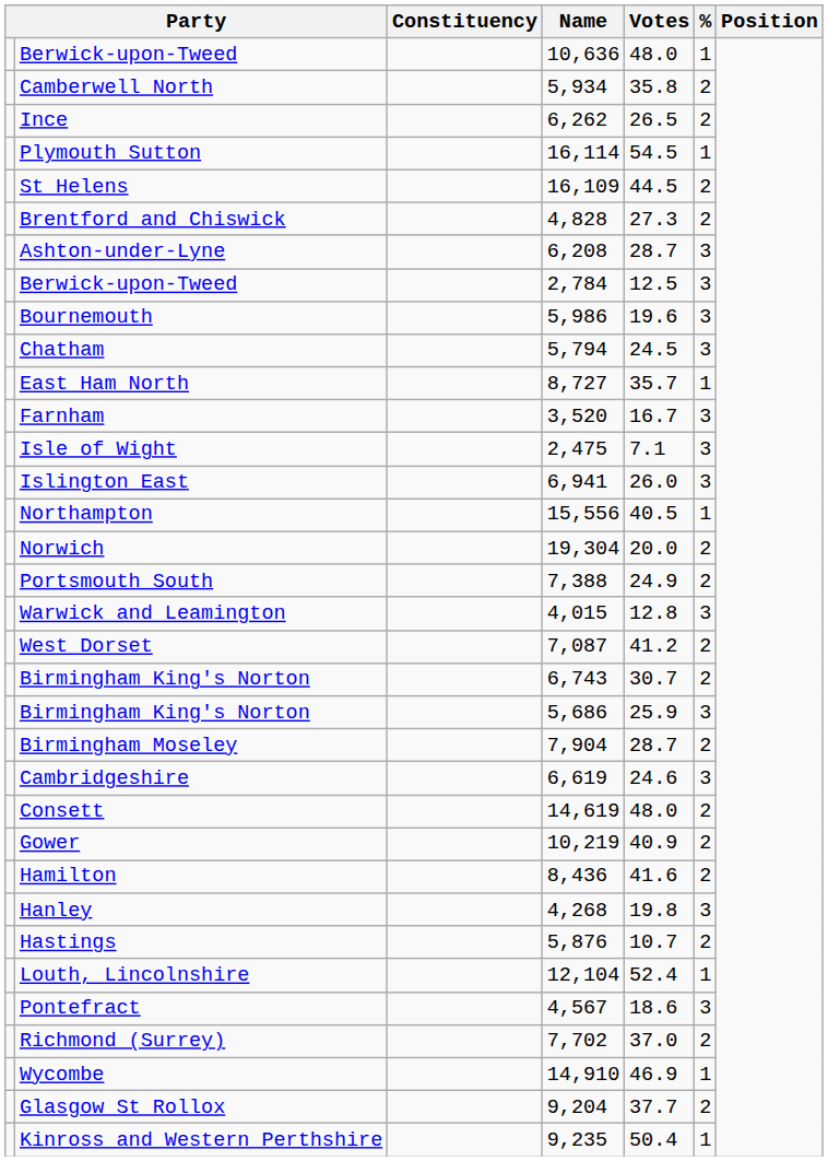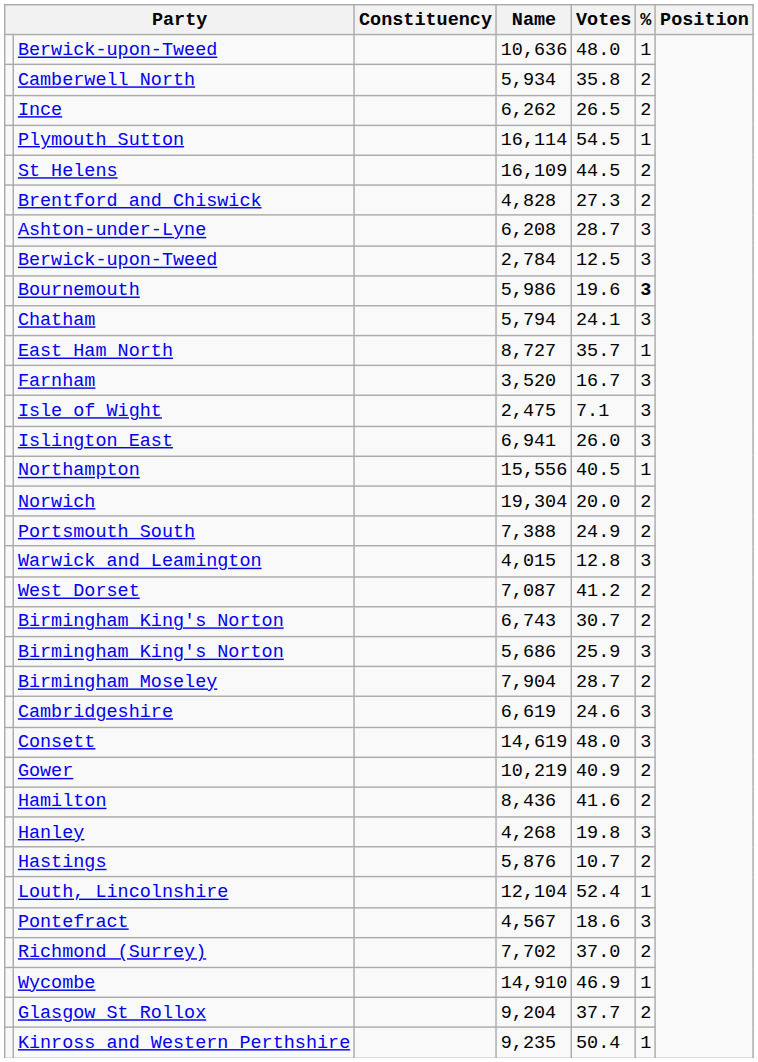Bournemouth | %: normal -> bold
Chatham | Votes: 24.5 -> 24.1
Consett | %: 2 -> 3
